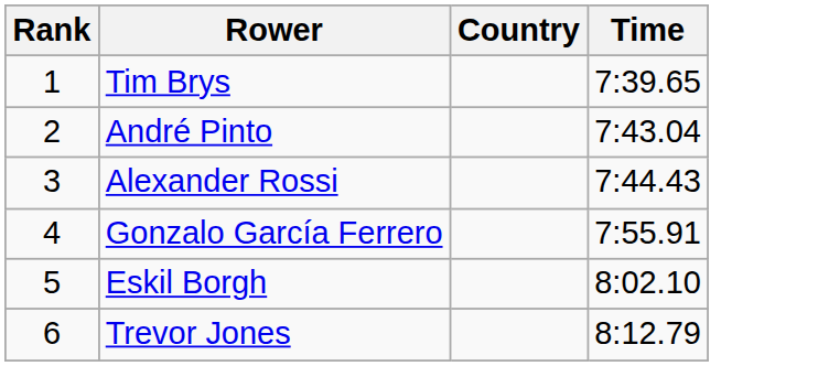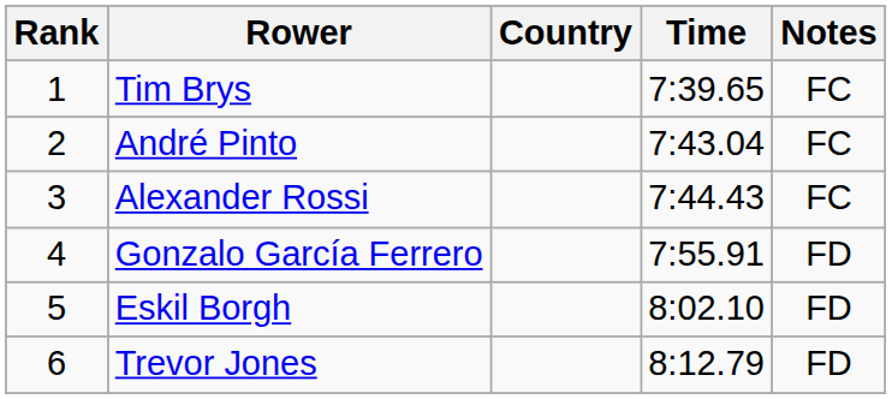+ column: Notes | FC | FC | FC | FD | FD | FD
